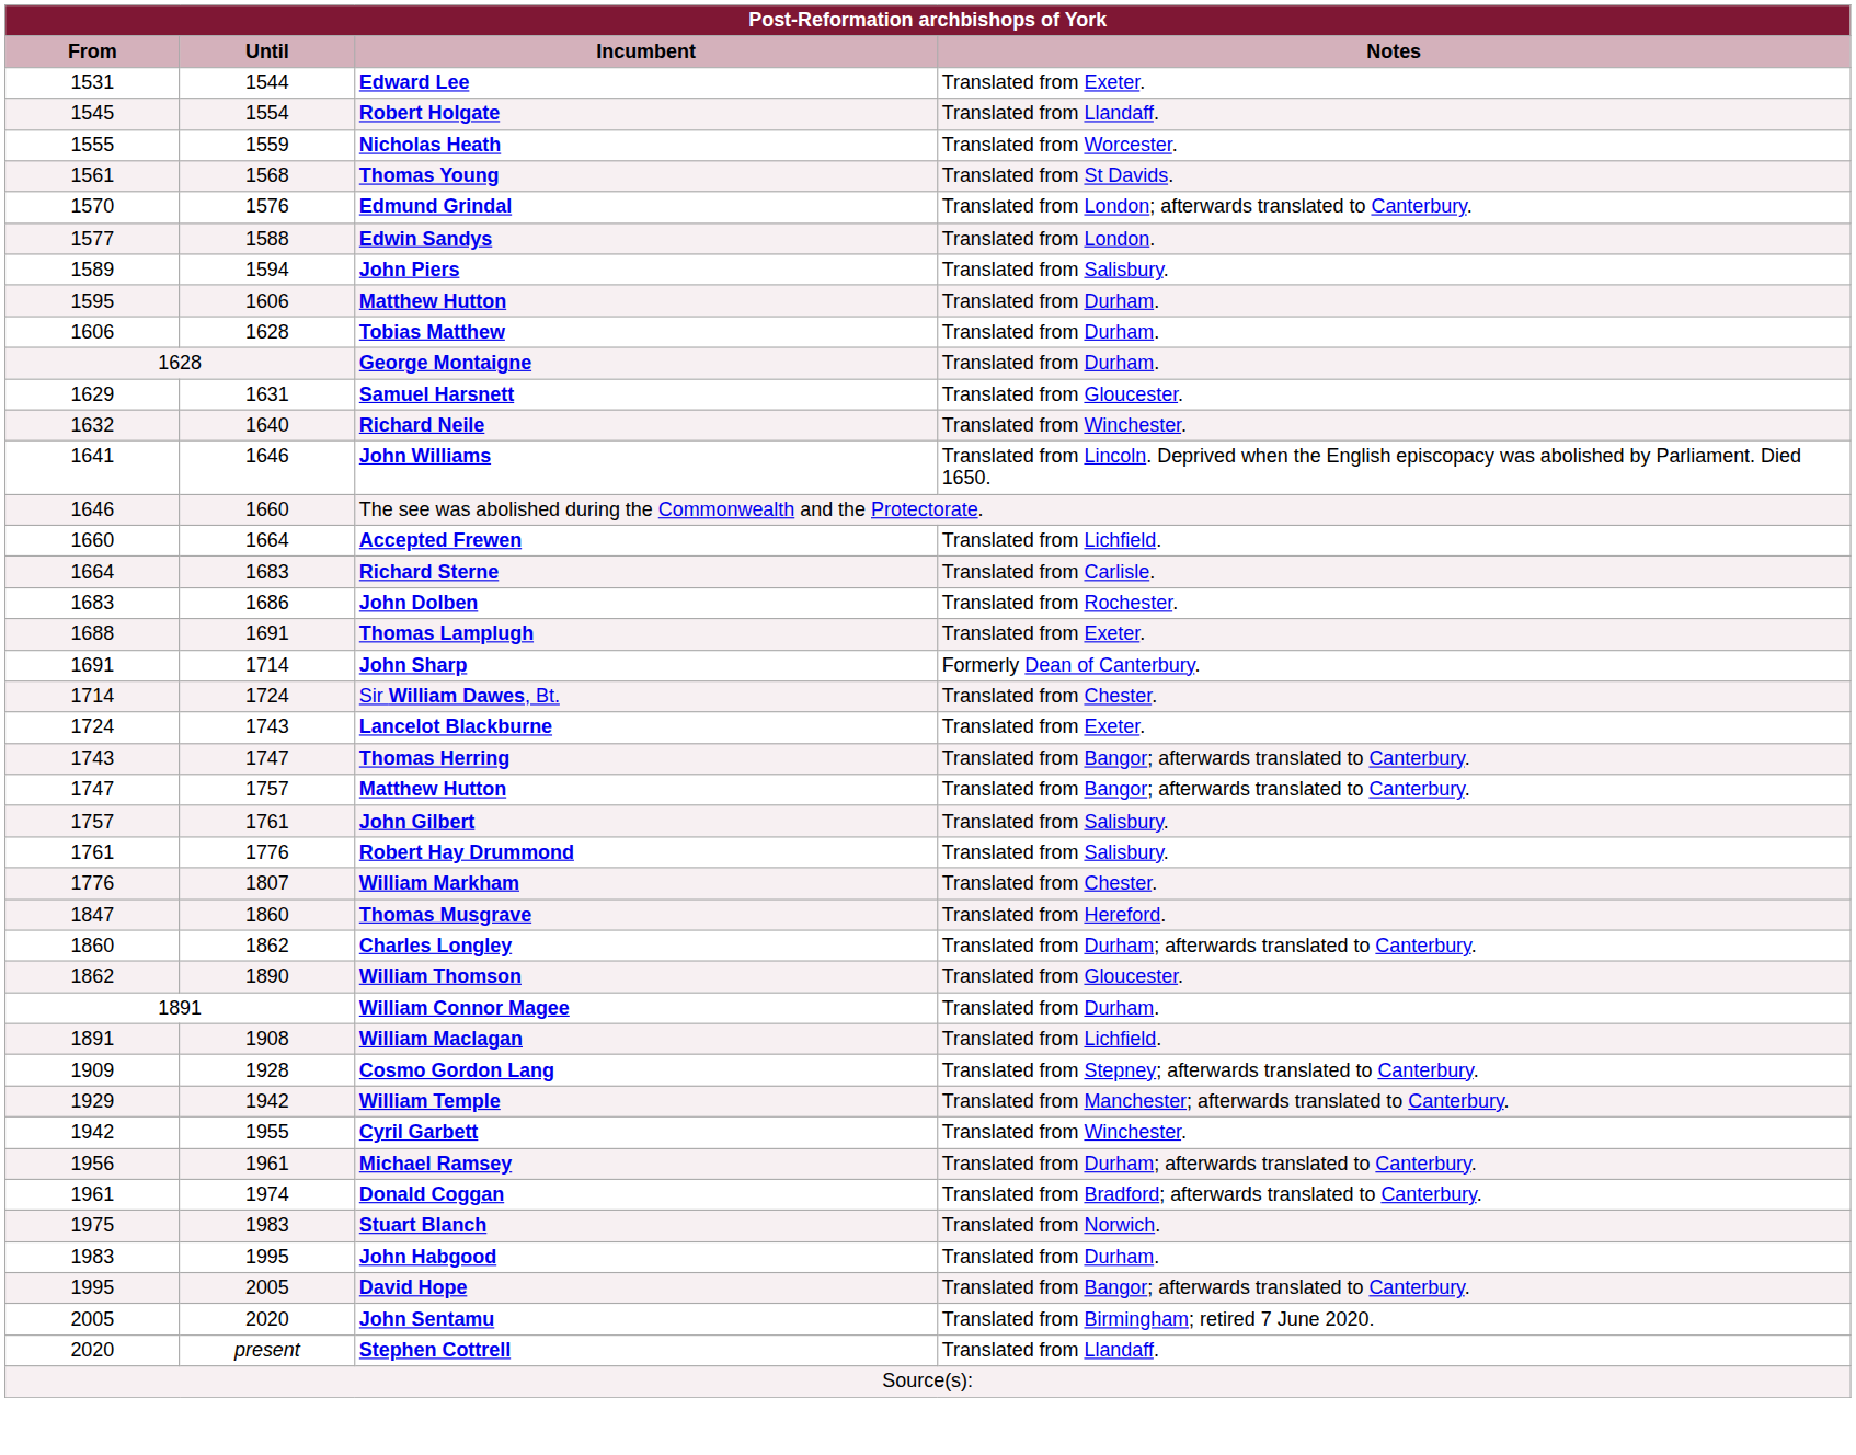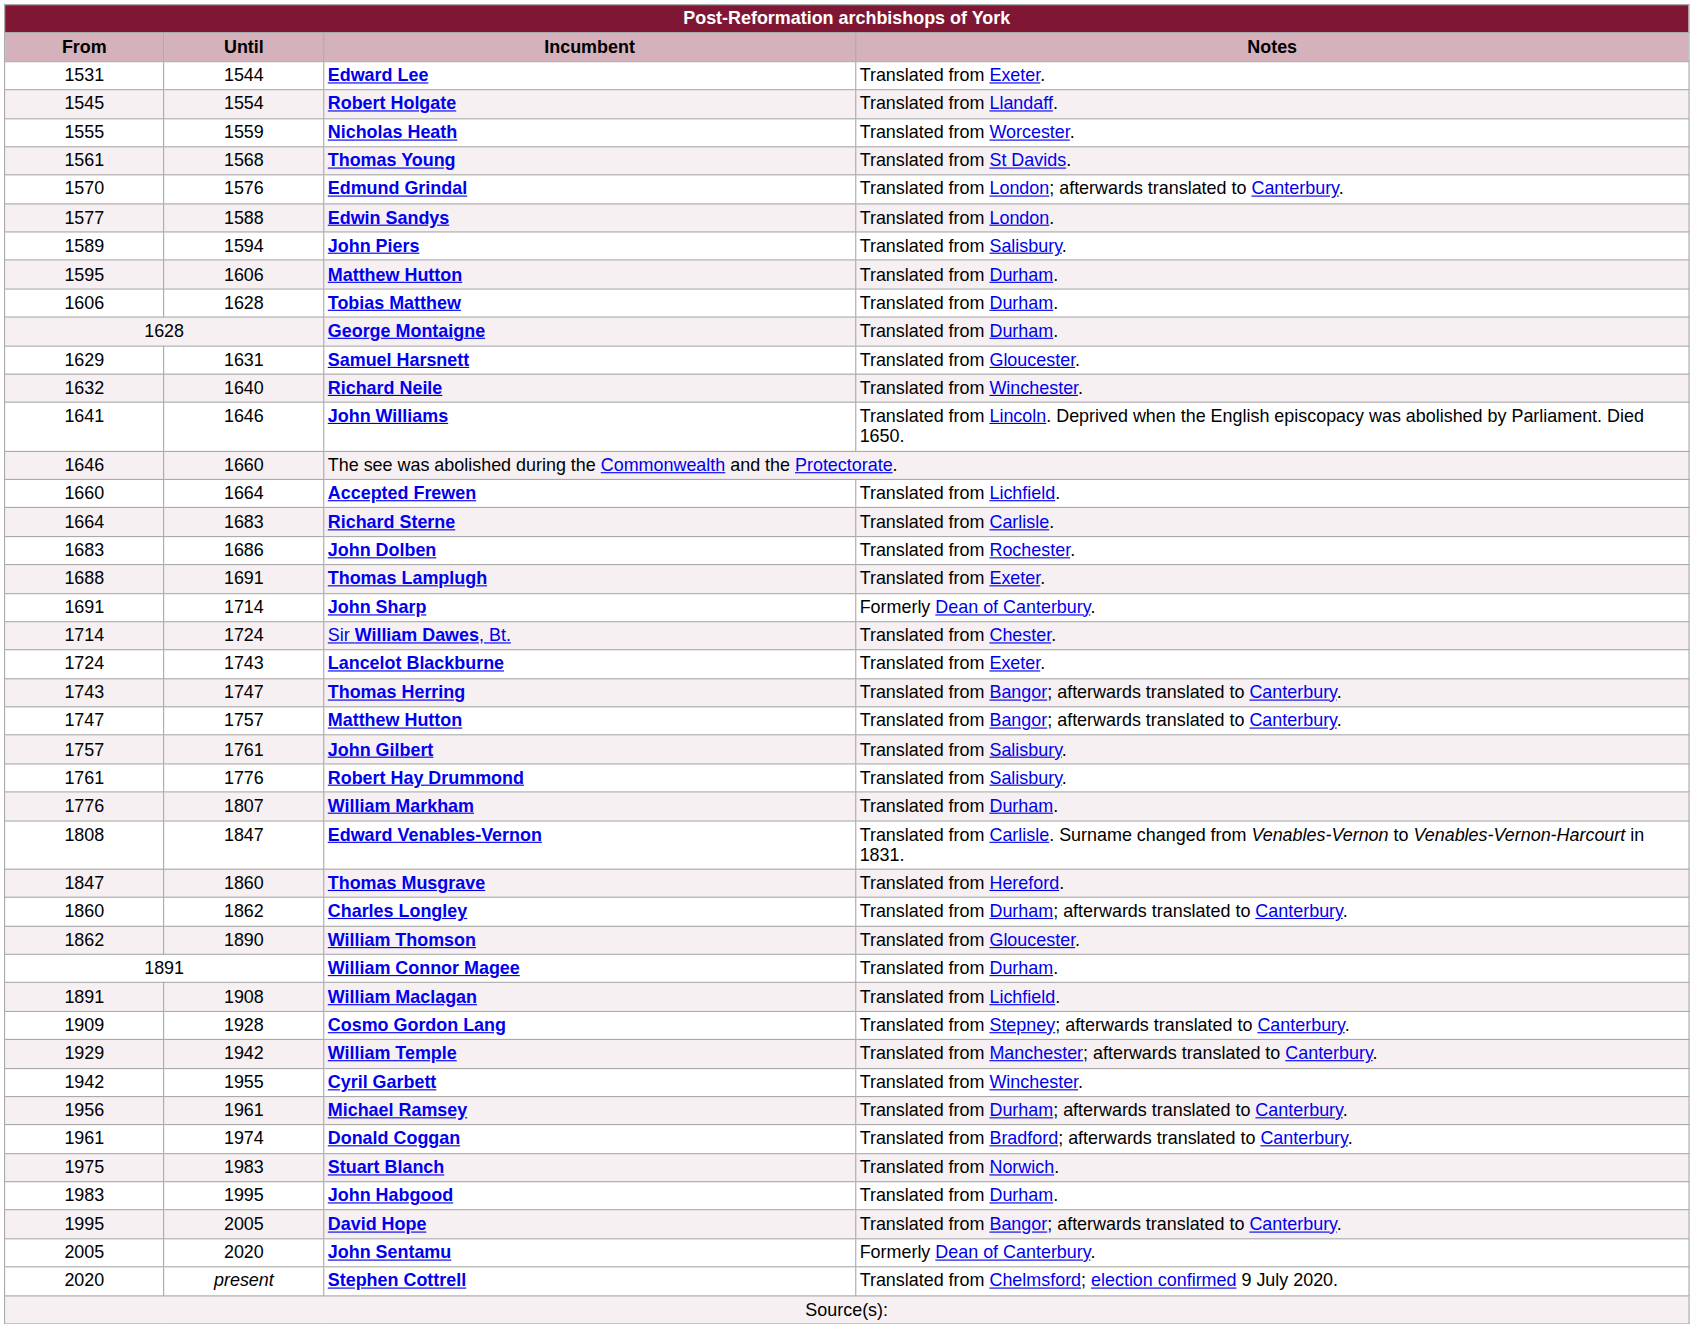William Markham | Notes: Translated from Chester. -> Translated from Durham.
+ row: 1808 | 1847 | Edward Venables-Vernon | Translated from Carlisle. Surname changed from Venables-Vernon to Venables-Vernon-Harcourt in 1831.
John Sentamu | Notes: Translated from Birmingham; retired 7 June 2020. -> Formerly Dean of Canterbury.
Stephen Cottrell | Notes: Translated from Llandaff. -> Translated from Chelmsford; election confirmed 9 July 2020.
